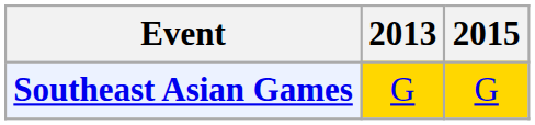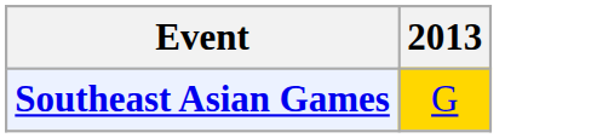- column: 2015 | G
